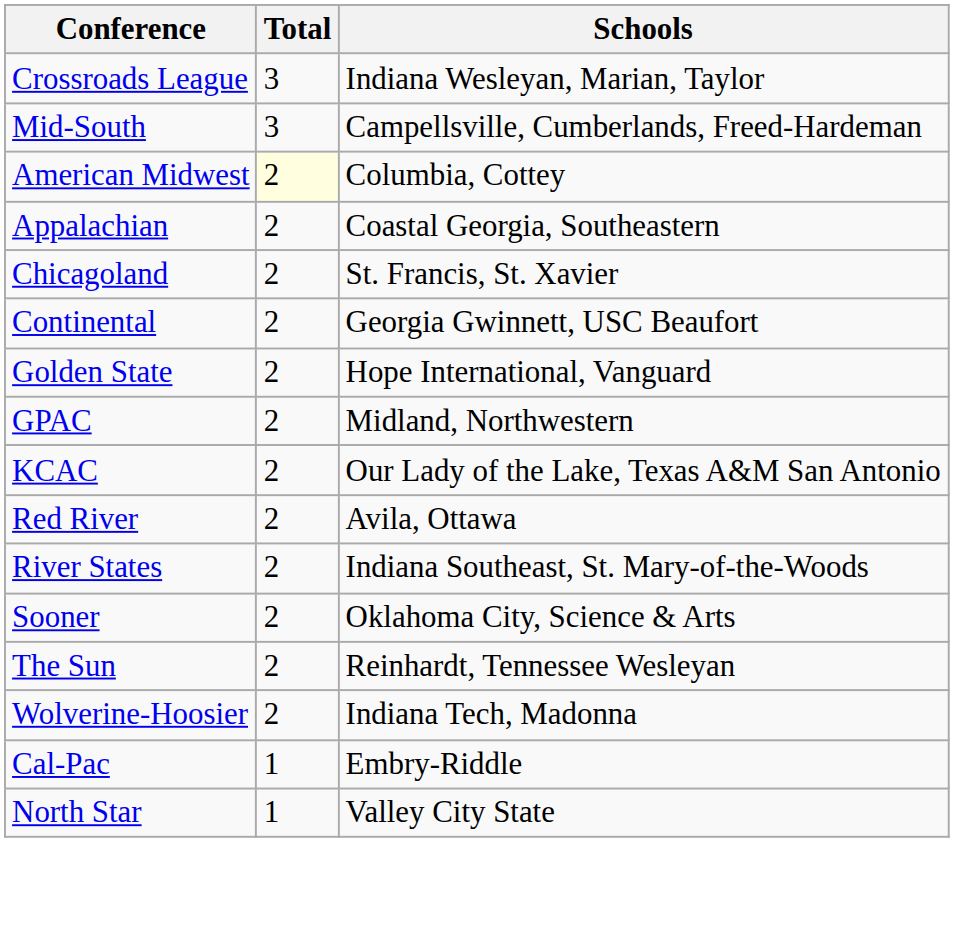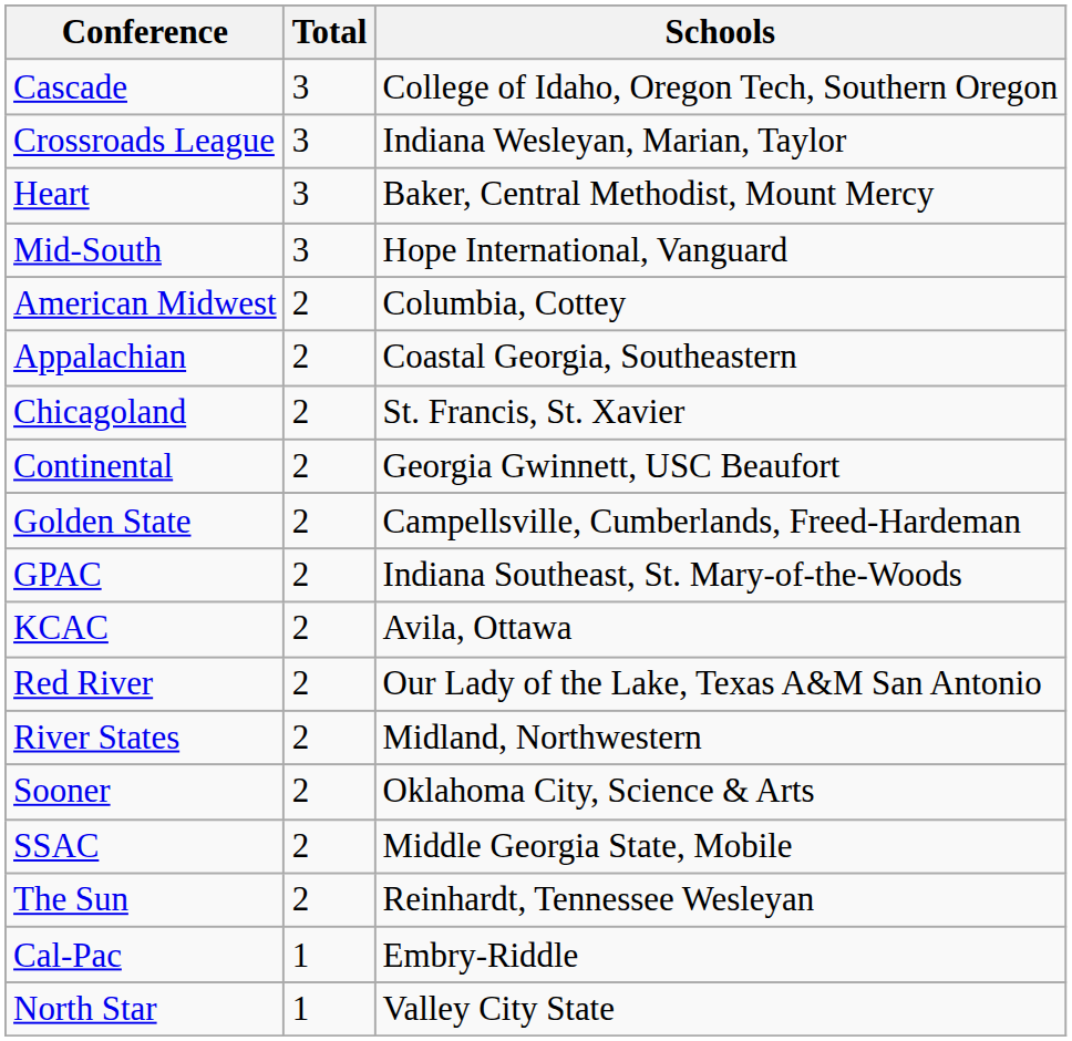+ row: Cascade | 3 | College of Idaho, Oregon Tech, Southern Oregon
+ row: Heart | 3 | Baker, Central Methodist, Mount Mercy
Mid-South | Schools: Campellsville, Cumberlands, Freed-Hardeman -> Hope International, Vanguard
American Midwest | Total: lightyellow background -> no background
Golden State | Schools: Hope International, Vanguard -> Campellsville, Cumberlands, Freed-Hardeman
GPAC | Schools: Midland, Northwestern -> Indiana Southeast, St. Mary-of-the-Woods
KCAC | Schools: Our Lady of the Lake, Texas A&M San Antonio -> Avila, Ottawa
Red River | Schools: Avila, Ottawa -> Our Lady of the Lake, Texas A&M San Antonio
River States | Schools: Indiana Southeast, St. Mary-of-the-Woods -> Midland, Northwestern
+ row: SSAC | 2 | Middle Georgia State, Mobile
- row: Wolverine-Hoosier | 2 | Indiana Tech, Madonna
